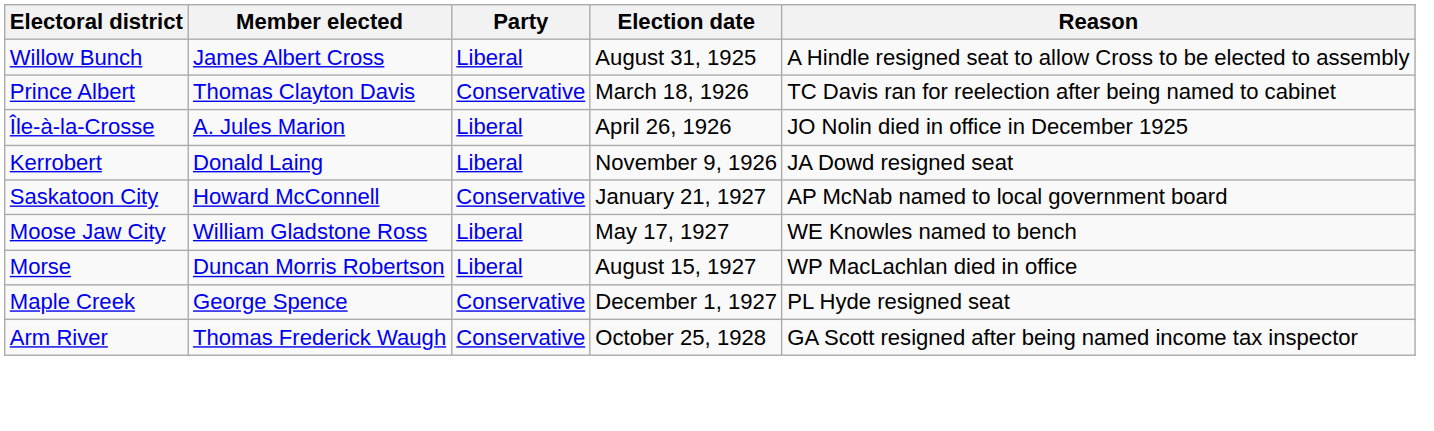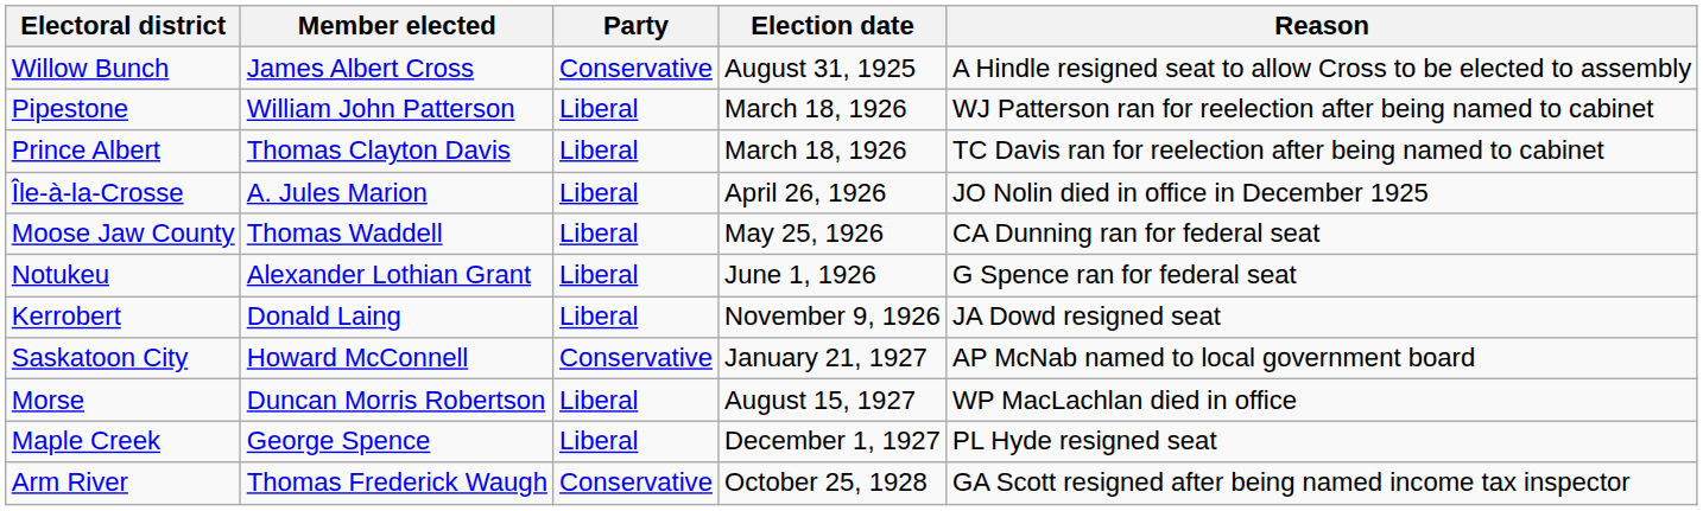Willow Bunch | Party: Liberal -> Conservative
+ row: Pipestone | William John Patterson | Liberal | March 18, 1926 | WJ Patterson ran for reelection after being named to cabinet
Prince Albert | Party: Conservative -> Liberal
+ row: Moose Jaw County | Thomas Waddell | Liberal | May 25, 1926 | CA Dunning ran for federal seat
+ row: Notukeu | Alexander Lothian Grant | Liberal | June 1, 1926 | G Spence ran for federal seat
- row: Moose Jaw City | William Gladstone Ross | Liberal | May 17, 1927 | WE Knowles named to bench
Maple Creek | Party: Conservative -> Liberal
